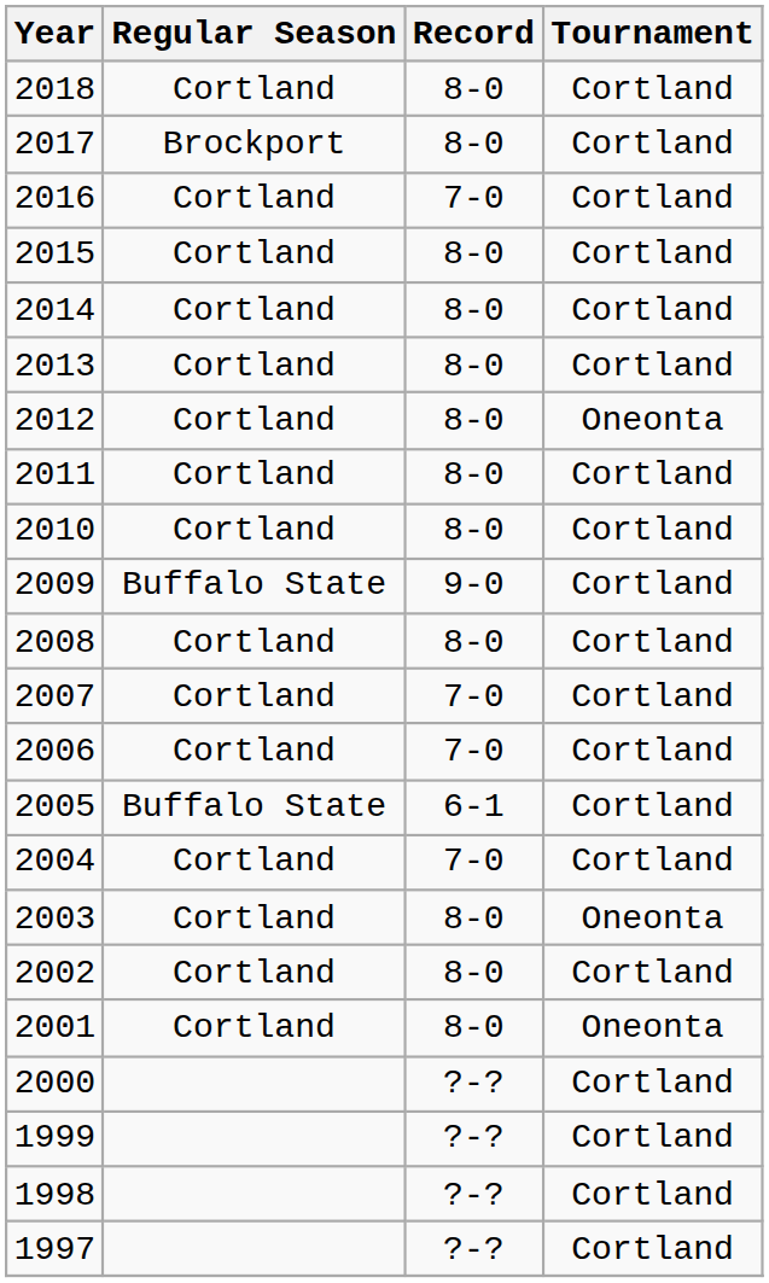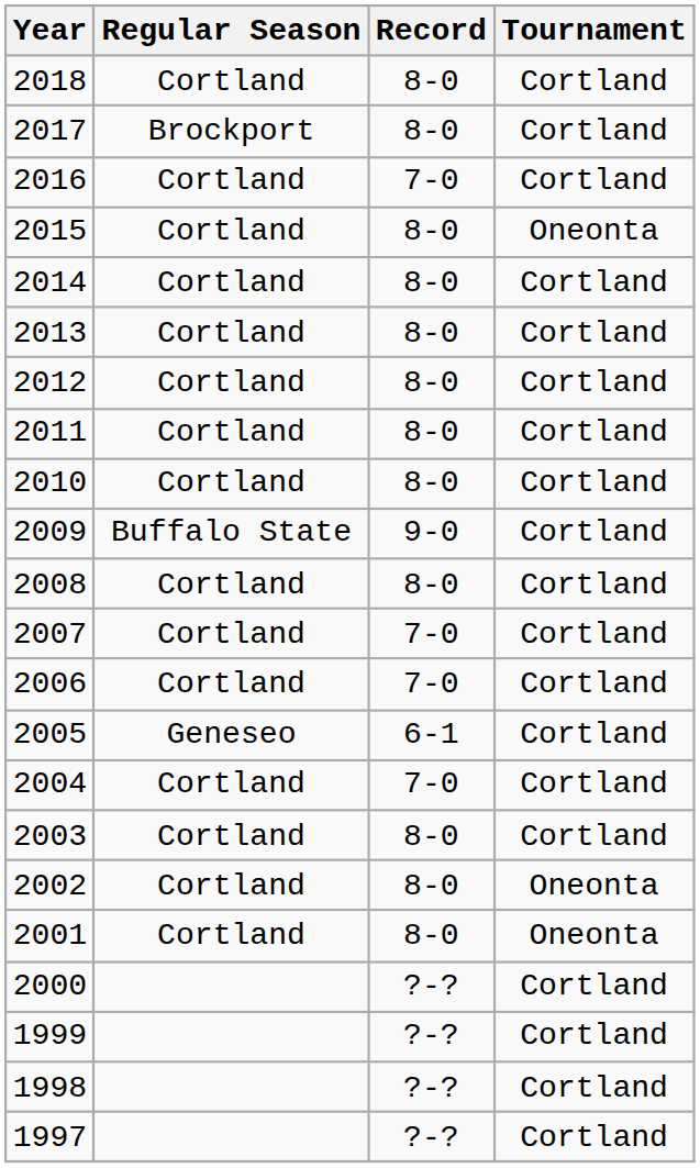2015 | Tournament: Cortland -> Oneonta
2012 | Tournament: Oneonta -> Cortland
2005 | Regular Season: Buffalo State -> Geneseo
2003 | Tournament: Oneonta -> Cortland
2002 | Tournament: Cortland -> Oneonta
